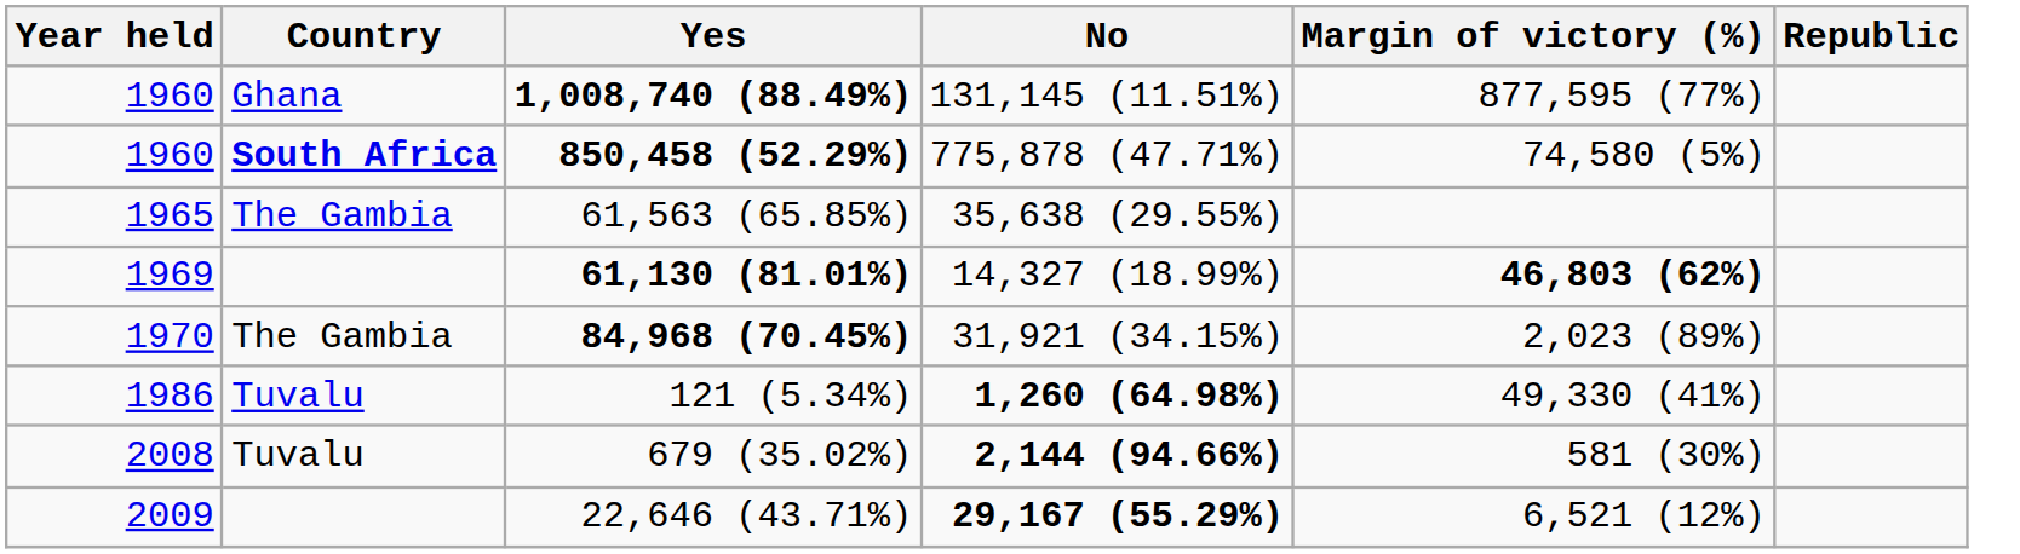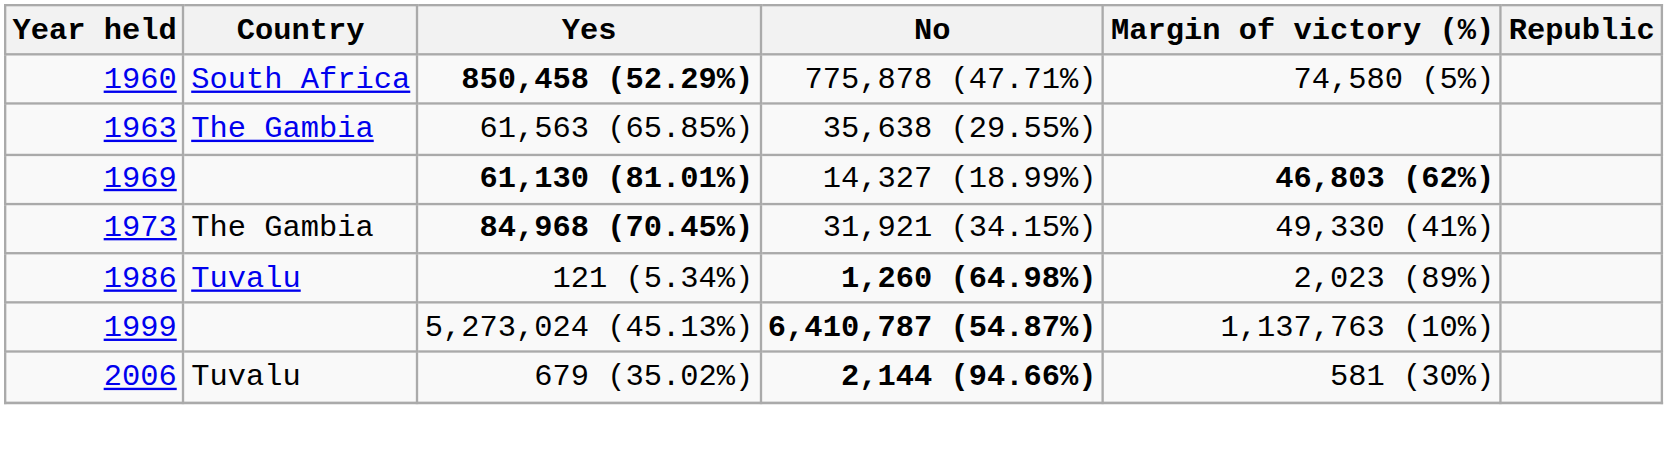- row: 1960 | Ghana | 1,008,740 (88.49%) | 131,145 (11.51%) | 877,595 (77%)
850,458 (52.29%) | Country: bold -> normal
61,563 (65.85%) | Year held: 1965 -> 1963
84,968 (70.45%) | Year held: 1970 -> 1973
84,968 (70.45%) | Margin of victory (%): 2,023 (89%) -> 49,330 (41%)
121 (5.34%) | Margin of victory (%): 49,330 (41%) -> 2,023 (89%)
+ row: 1999 | 5,273,024 (45.13%) | 6,410,787 (54.87%) | 1,137,763 (10%)
679 (35.02%) | Year held: 2008 -> 2006
- row: 2009 | 22,646 (43.71%) | 29,167 (55.29%) | 6,521 (12%)
